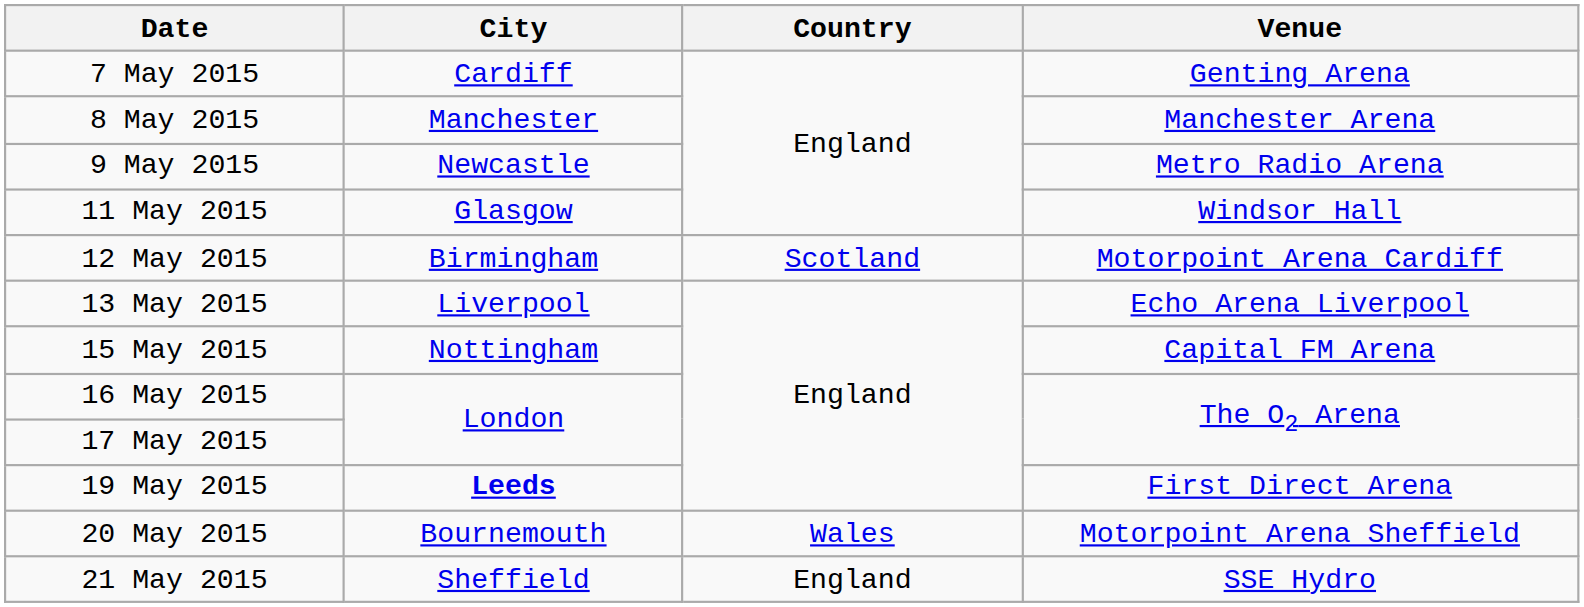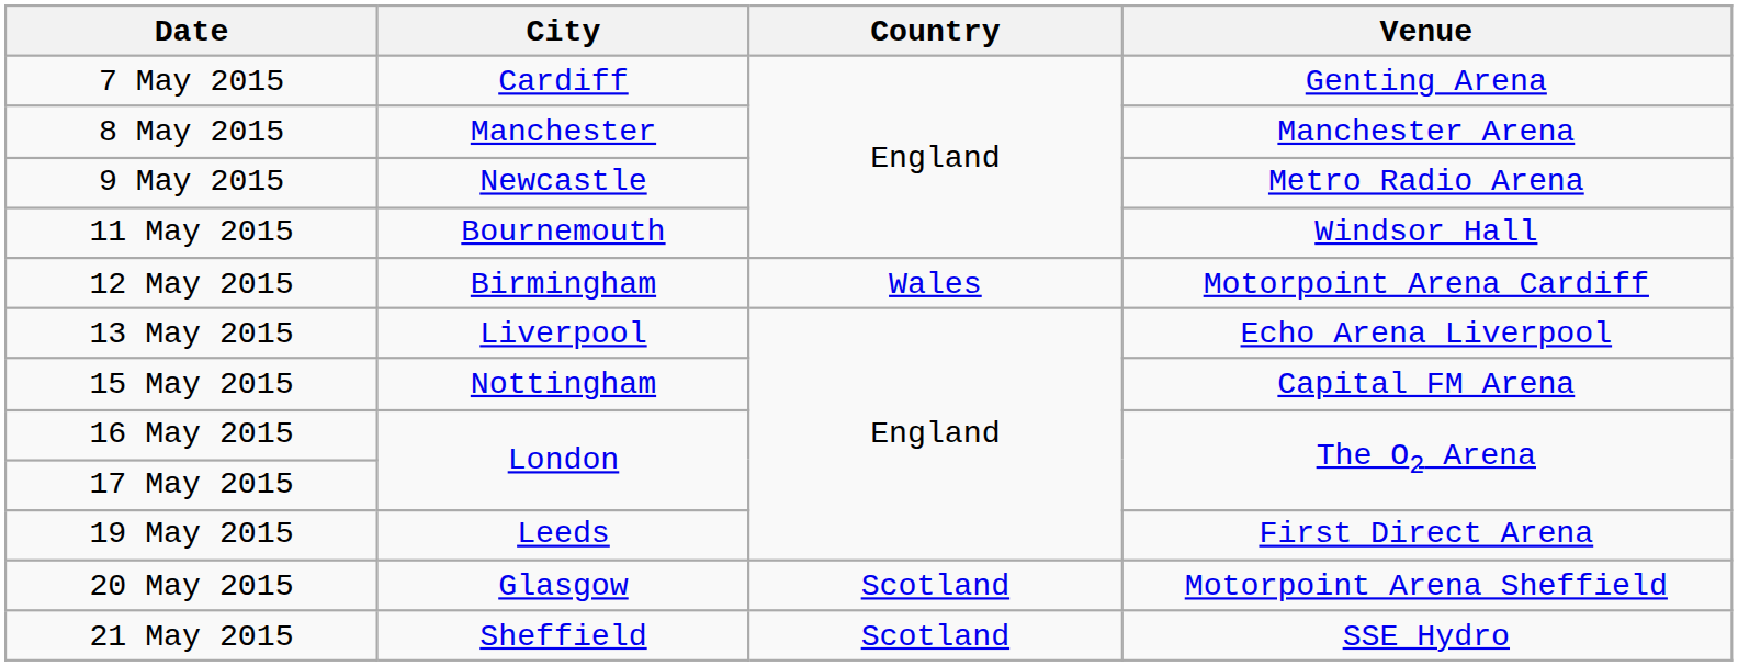11 May 2015 | City: Glasgow -> Bournemouth
12 May 2015 | Country: Scotland -> Wales
19 May 2015 | City: bold -> normal
20 May 2015 | City: Bournemouth -> Glasgow
20 May 2015 | Country: Wales -> Scotland
21 May 2015 | Country: England -> Scotland
